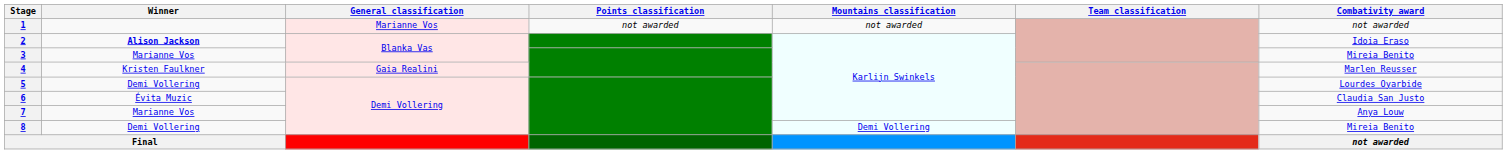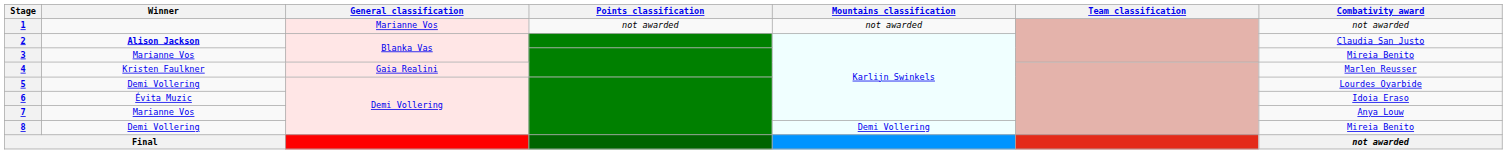2 | Combativity award: Idoia Eraso -> Claudia San Justo
6 | Combativity award: Claudia San Justo -> Idoia Eraso
